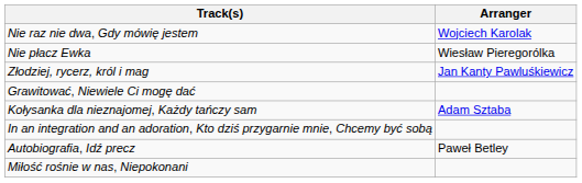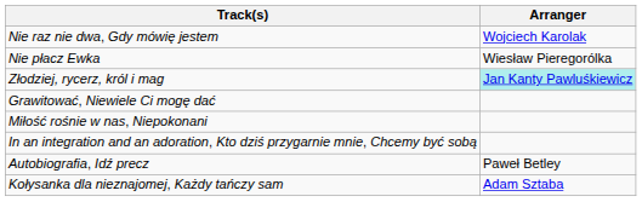Złodziej, rycerz, król i mag | Arranger: no background -> paleturquoise background
rows swapped: Miłość rośnie w nas, Niepokonani <-> Kołysanka dla nieznajomej, Każdy tańczy sam
